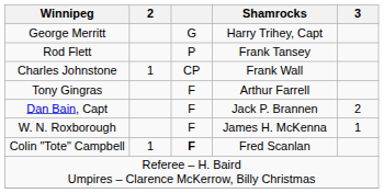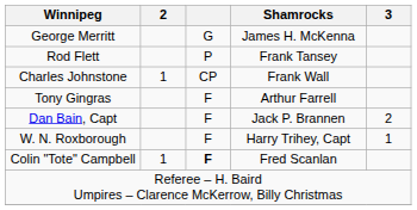George Merritt | Shamrocks: Harry Trihey, Capt -> James H. McKenna
W. N. Roxborough | Shamrocks: James H. McKenna -> Harry Trihey, Capt
